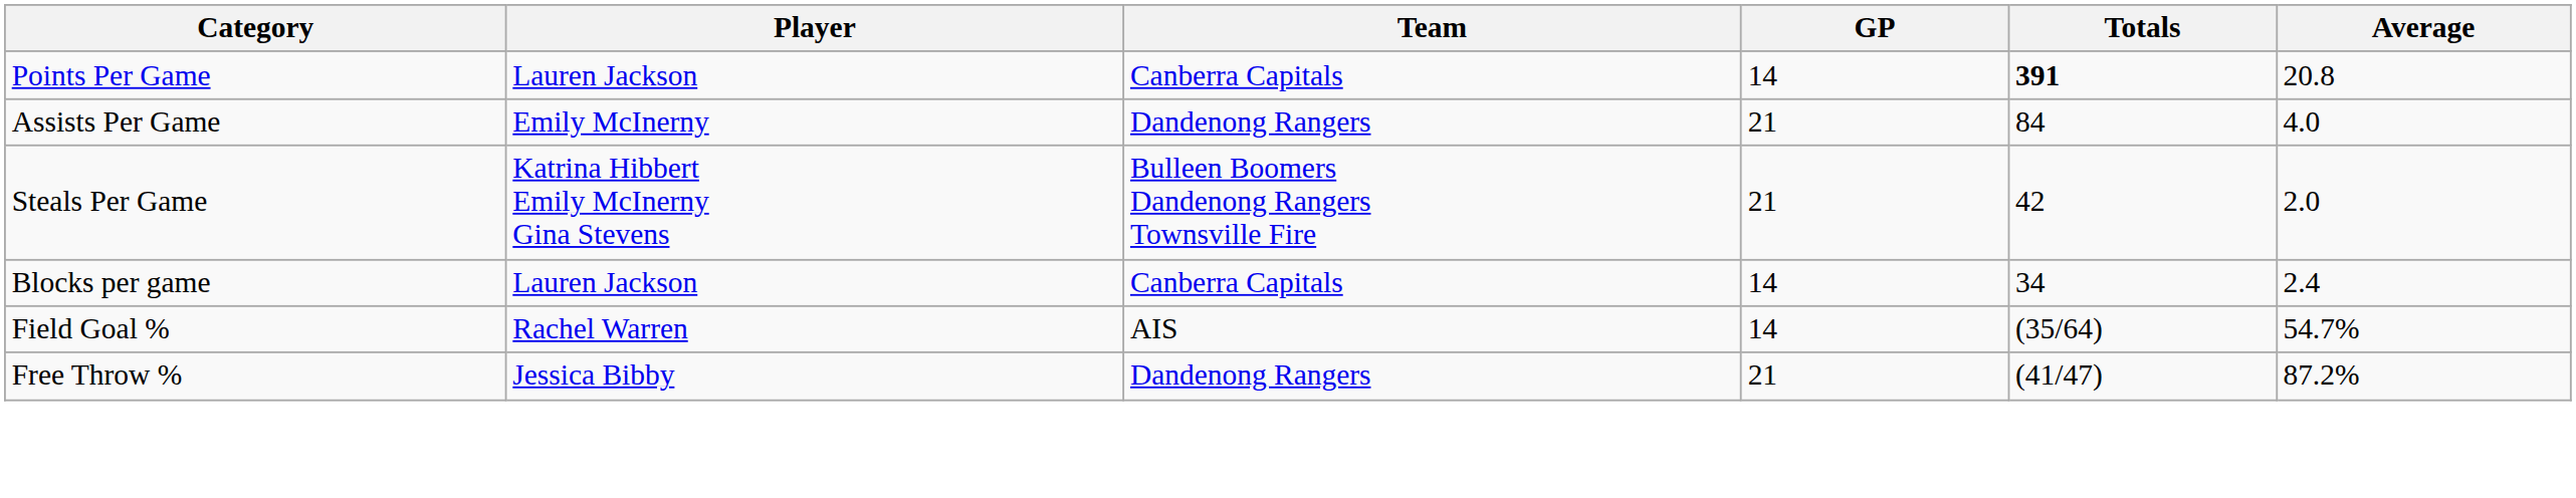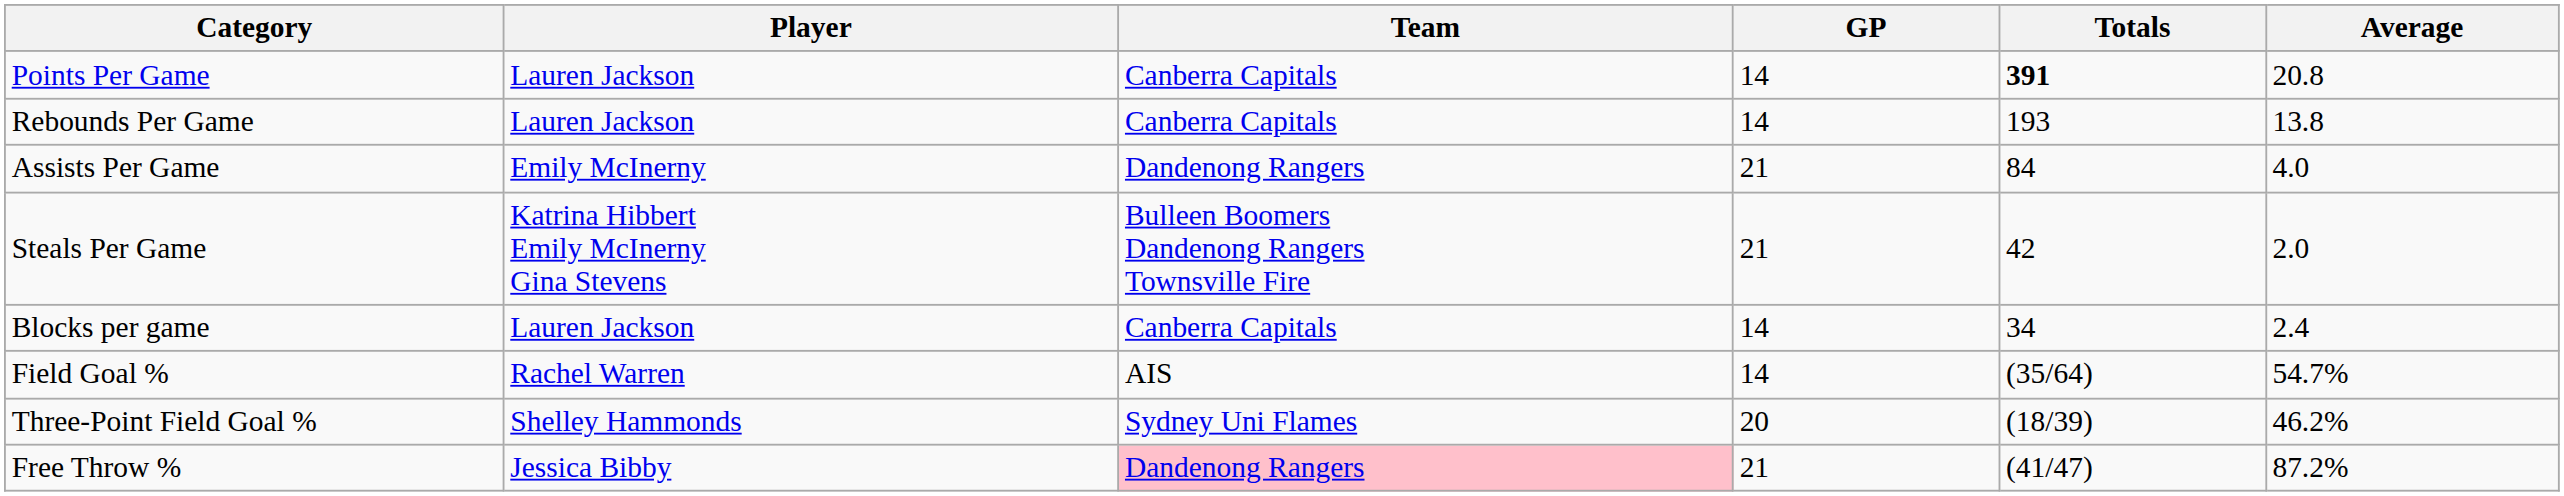+ row: Rebounds Per Game | Lauren Jackson | Canberra Capitals | 14 | 193 | 13.8
+ row: Three-Point Field Goal % | Shelley Hammonds | Sydney Uni Flames | 20 | (18/39) | 46.2%
Free Throw % | Team: no background -> pink background
